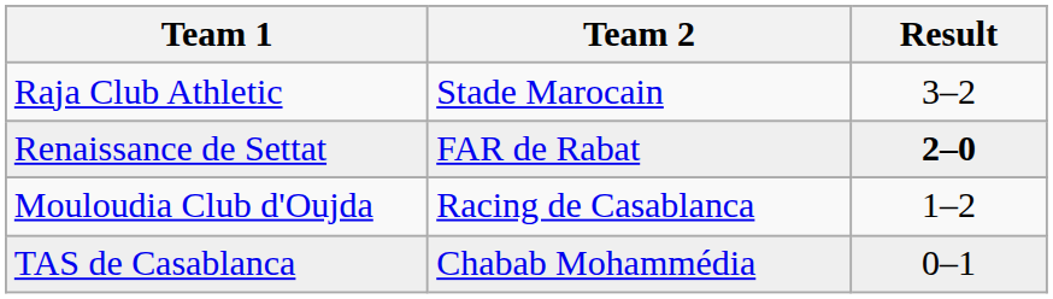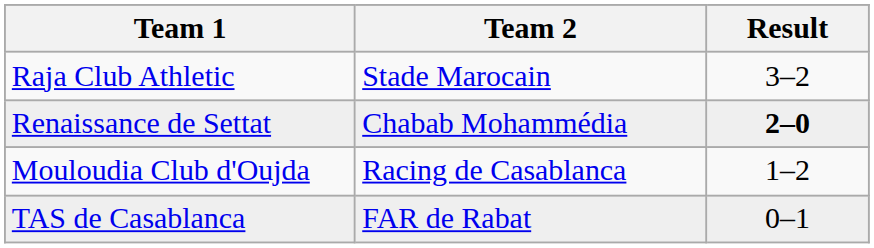Renaissance de Settat | Team 2: FAR de Rabat -> Chabab Mohammédia
TAS de Casablanca | Team 2: Chabab Mohammédia -> FAR de Rabat
